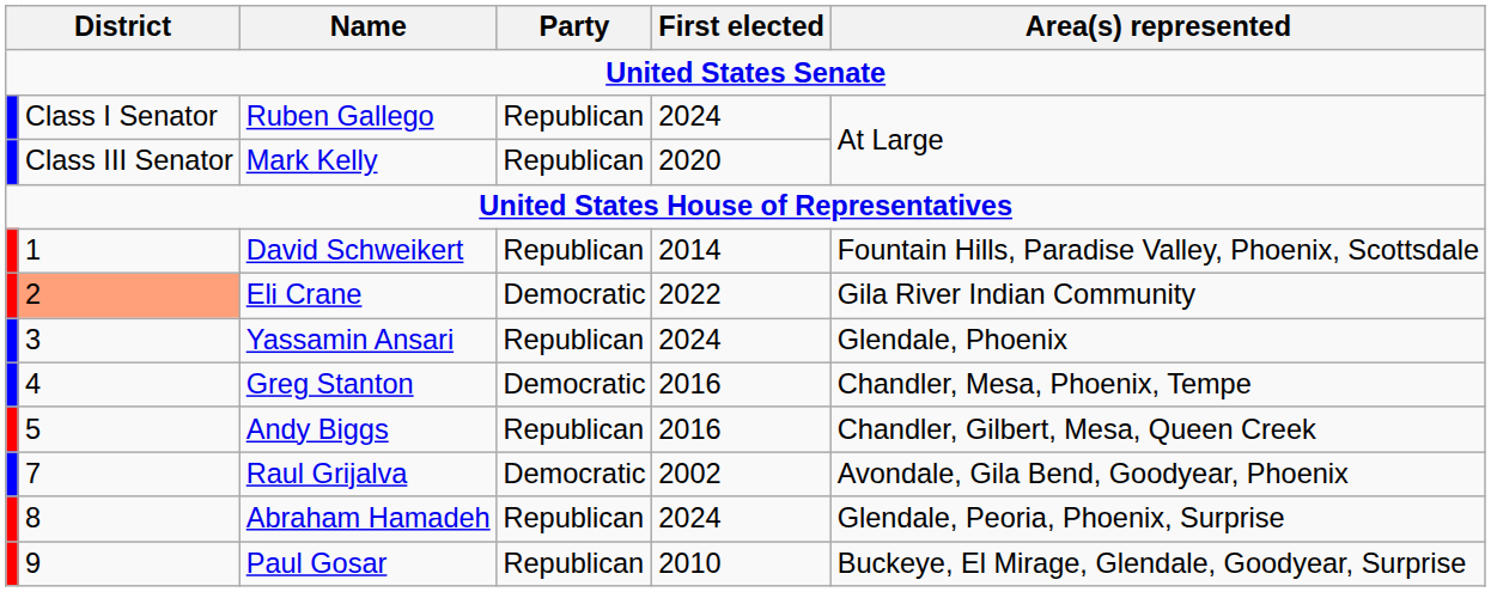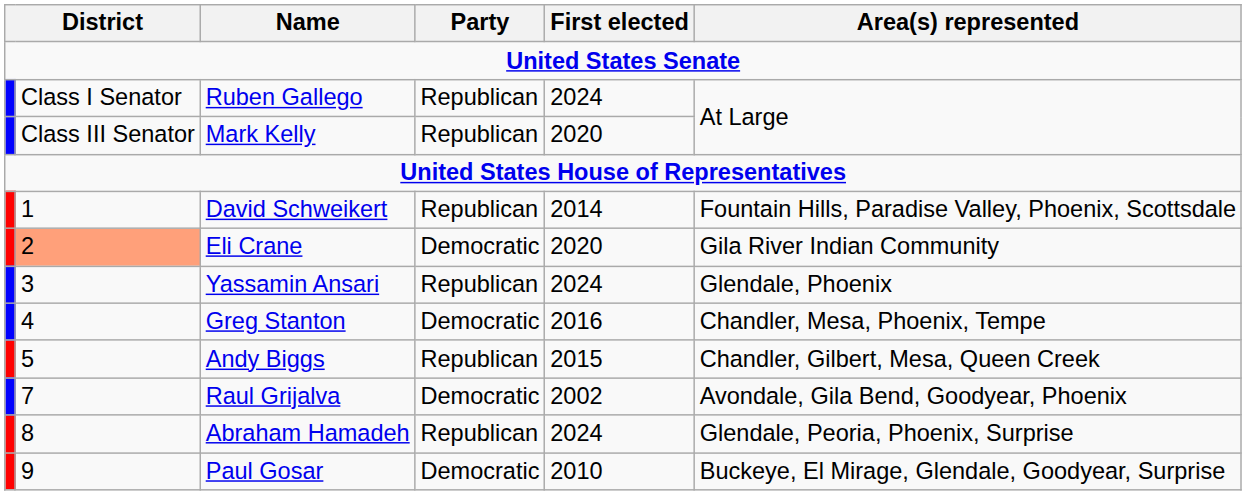Eli Crane | First elected: 2022 -> 2020
Andy Biggs | First elected: 2016 -> 2015
Paul Gosar | Party: Republican -> Democratic
